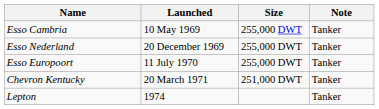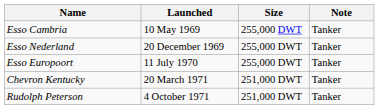+ row: Rudolph Peterson | 4 October 1971 | 251,000 DWT | Tanker
- row: Lepton | 1974 | Tanker
